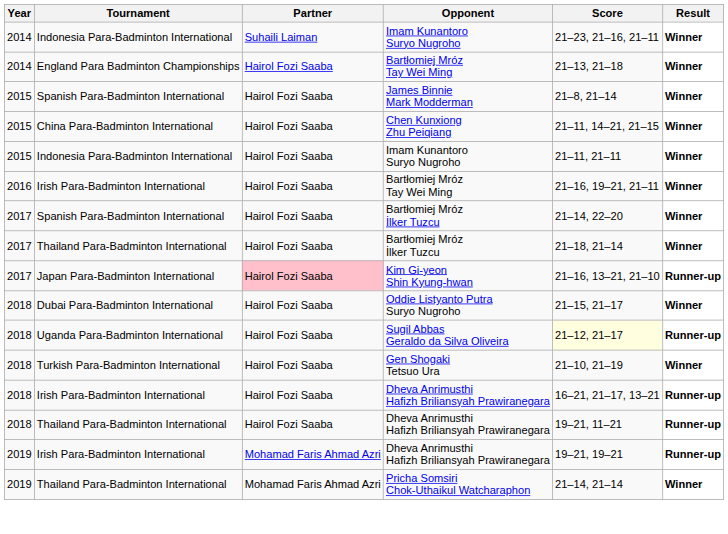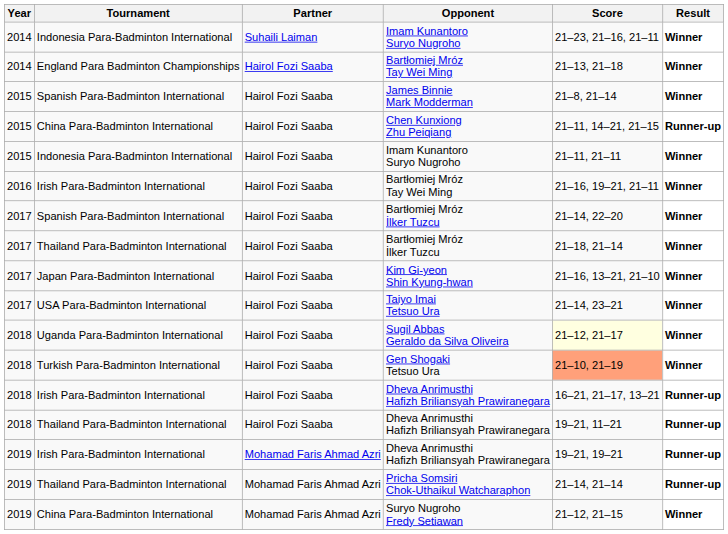Chen Kunxiong Zhu Peiqiang | Result: Winner -> Runner-up
Kim Gi-yeon Shin Kyung-hwan | Partner: pink background -> no background
Kim Gi-yeon Shin Kyung-hwan | Result: Runner-up -> Winner
+ row: 2017 | USA Para-Badminton International | Hairol Fozi Saaba | Taiyo Imai Tetsuo Ura | 21–14, 23–21 | Winner
- row: 2018 | Dubai Para-Badminton International | Hairol Fozi Saaba | Oddie Listyanto Putra Suryo Nugroho | 21–15, 21–17 | Winner
Sugil Abbas Geraldo da Silva Oliveira | Result: Runner-up -> Winner
Gen Shogaki Tetsuo Ura | Score: no background -> lightsalmon background
Pricha Somsiri Chok-Uthaikul Watcharaphon | Result: Winner -> Runner-up
+ row: 2019 | China Para-Badminton International | Mohamad Faris Ahmad Azri | Suryo Nugroho Fredy Setiawan | 21–12, 21–15 | Winner
